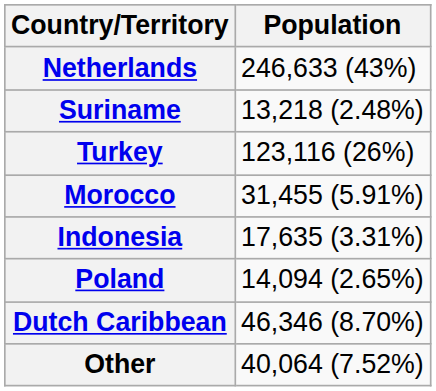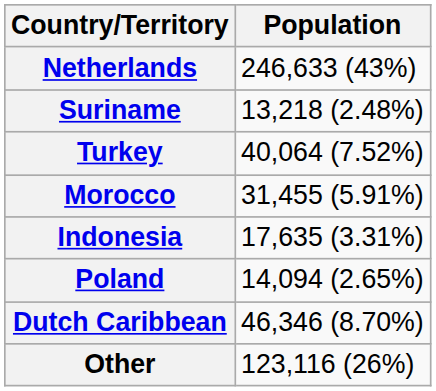Turkey | Population: 123,116 (26%) -> 40,064 (7.52%)
Other | Population: 40,064 (7.52%) -> 123,116 (26%)
